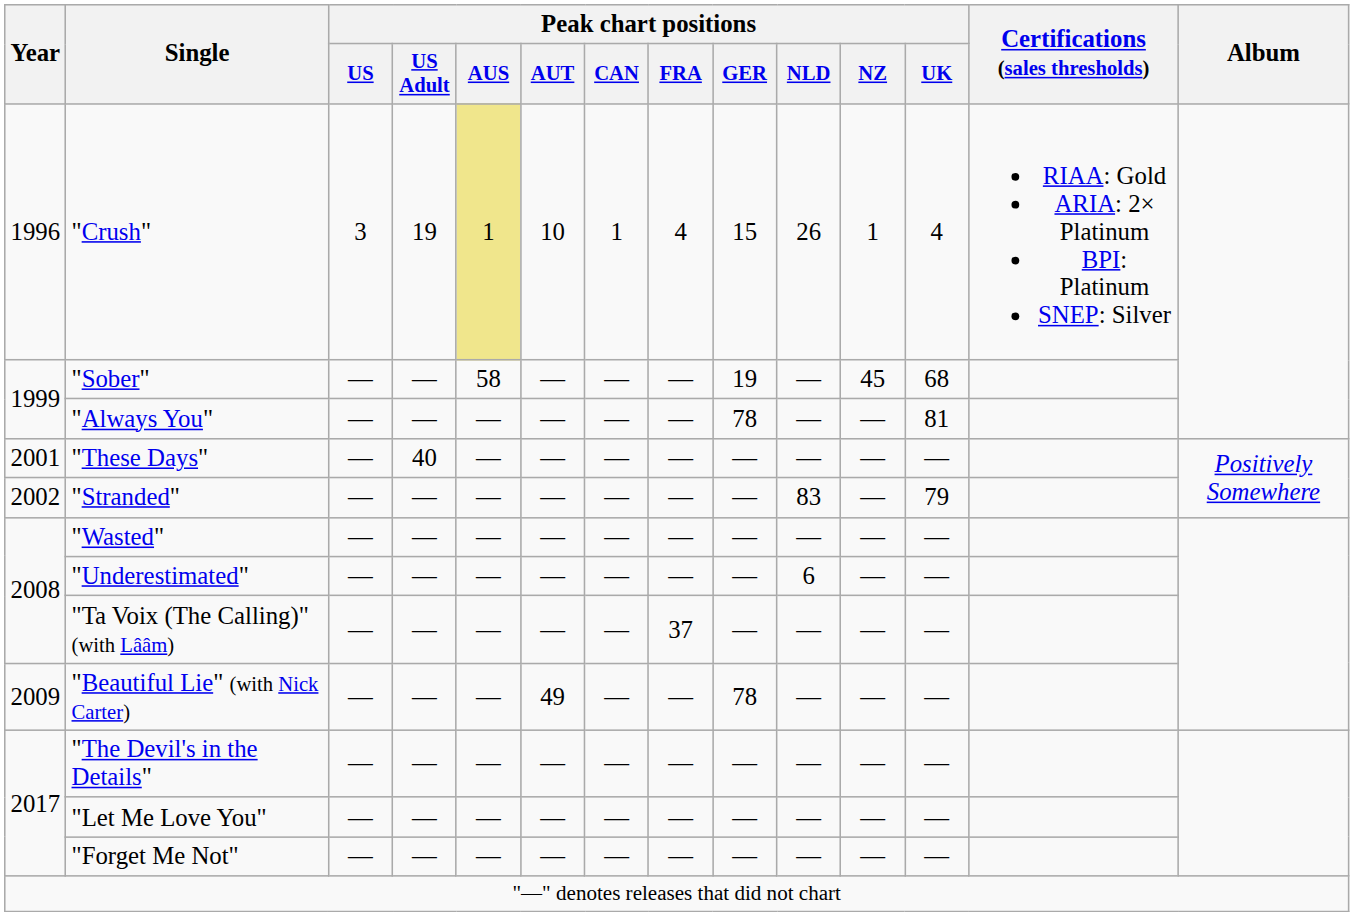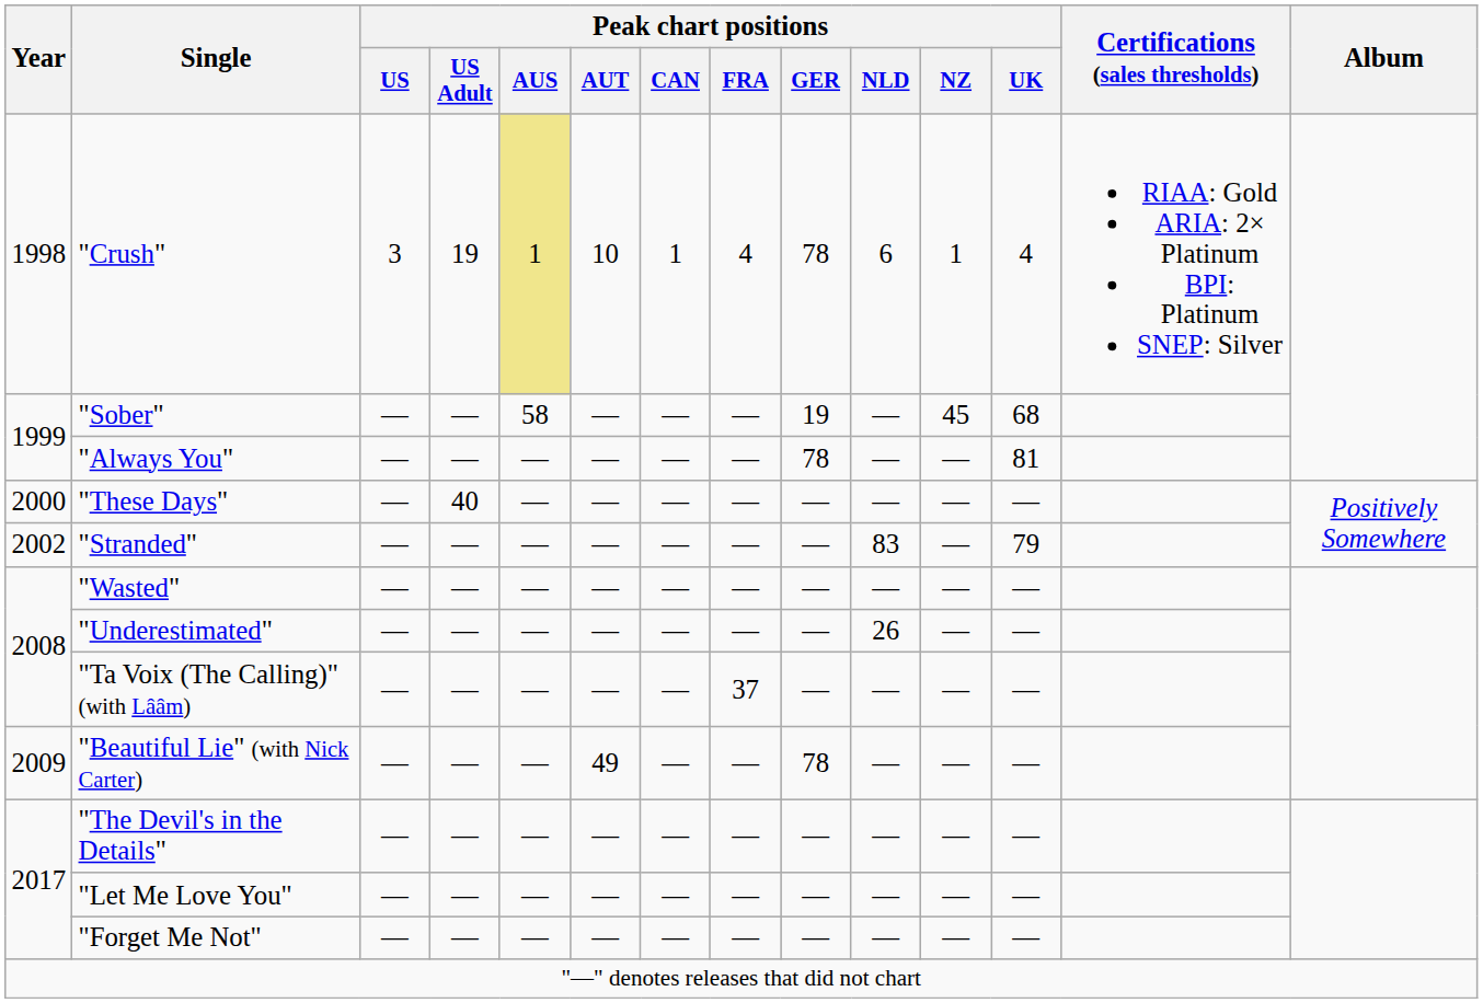"Crush" | Year: 1996 -> 1998
"Crush" | Peak chart positions / GER: 15 -> 78
"Crush" | Peak chart positions / NLD: 26 -> 6
"These Days" | Year: 2001 -> 2000
"Underestimated" | Peak chart positions / NLD: 6 -> 26
